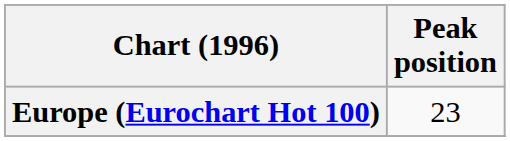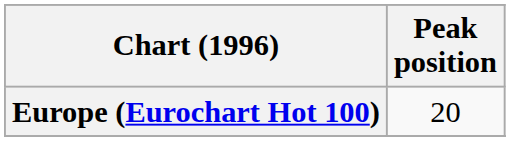Europe (Eurochart Hot 100) | Peak position: 23 -> 20
